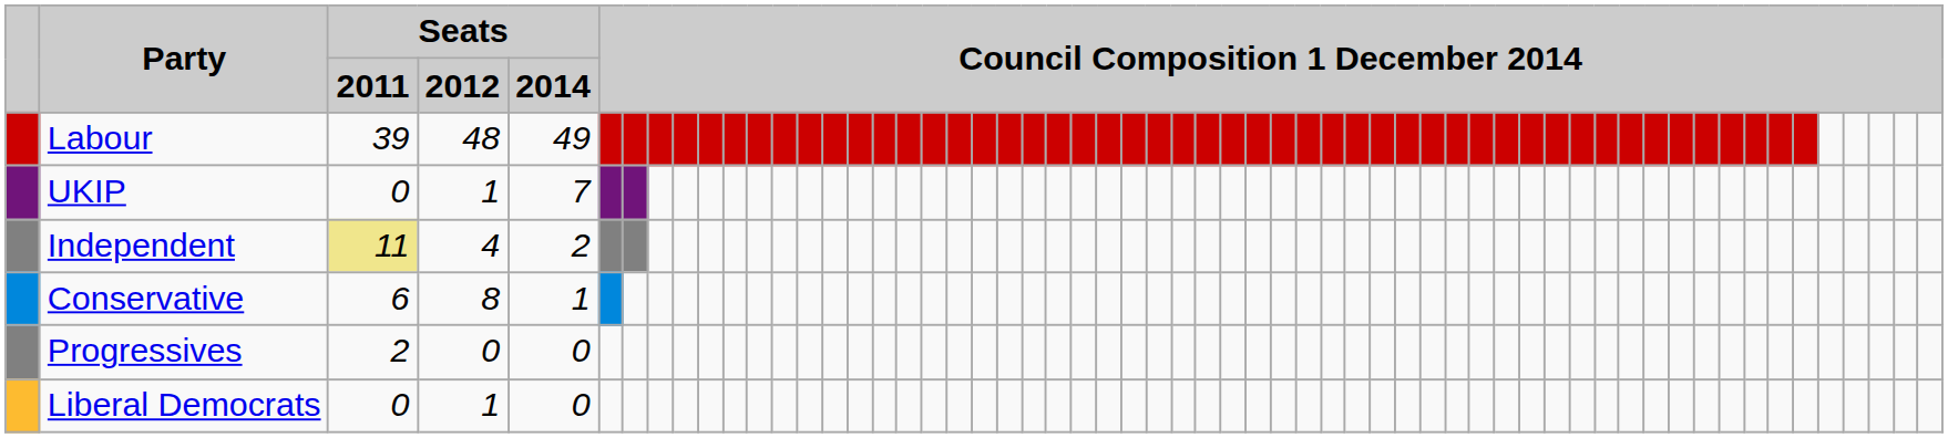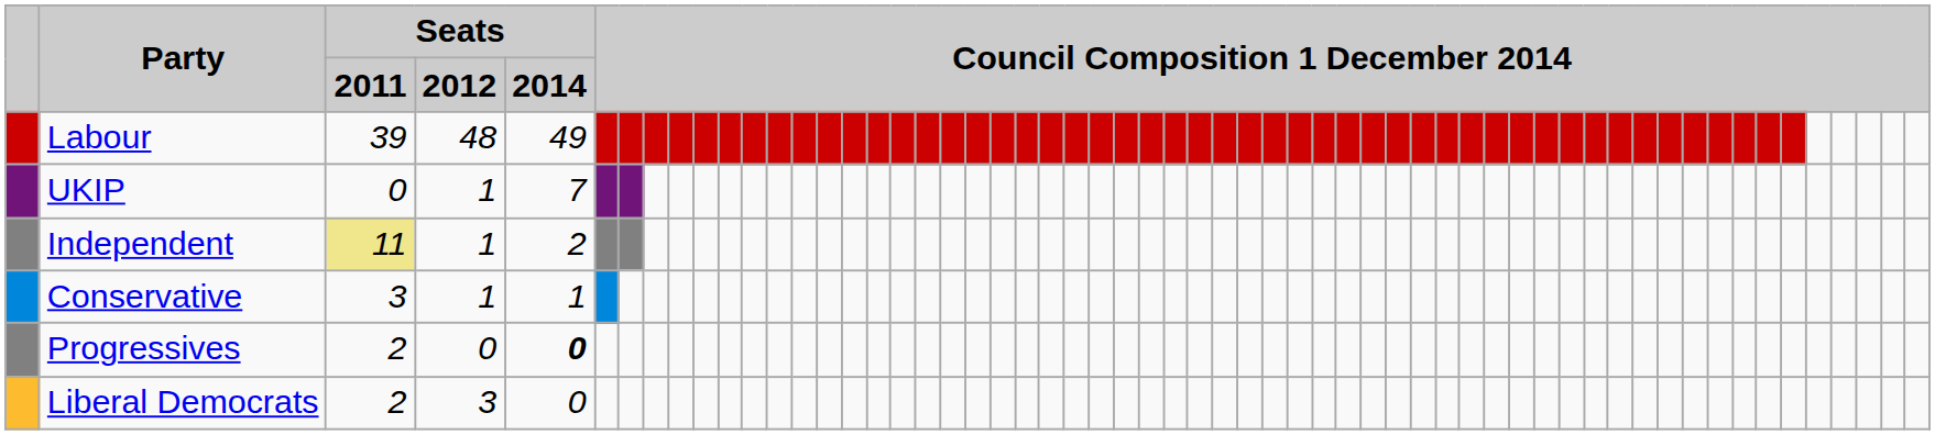Independent | Seats / 2012: 4 -> 1
Conservative | Seats / 2011: 6 -> 3
Conservative | Seats / 2012: 8 -> 1
Progressives | Seats / 2014: normal -> bold
Liberal Democrats | Seats / 2011: 0 -> 2
Liberal Democrats | Seats / 2012: 1 -> 3
